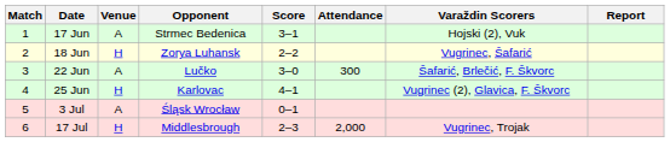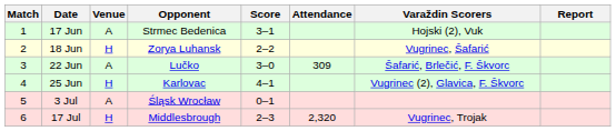22 Jun | Attendance: 300 -> 309
17 Jul | Attendance: 2,000 -> 2,320
